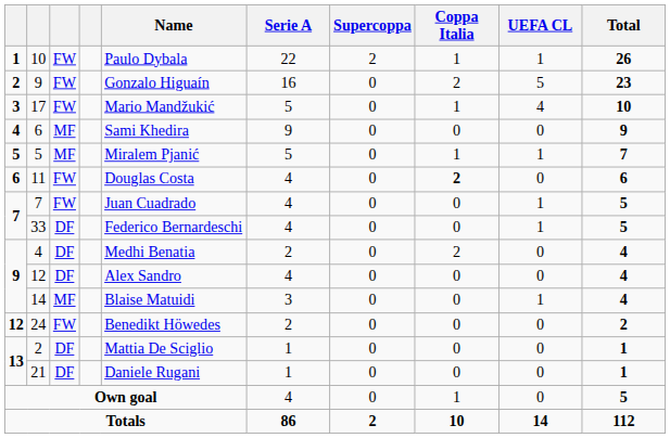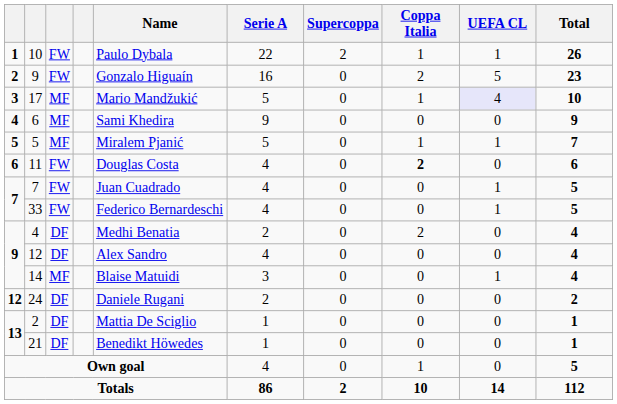17 | column 3: FW -> MF
17 | UEFA CL: no background -> lavender background
33 | column 3: DF -> FW
24 | column 3: FW -> DF
24 | Name: Benedikt Höwedes -> Daniele Rugani
21 | Name: Daniele Rugani -> Benedikt Höwedes
